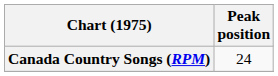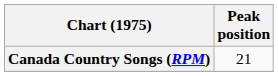Canada Country Songs (RPM) | Peak position: 24 -> 21
